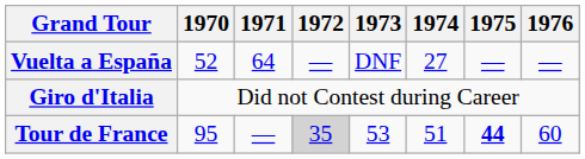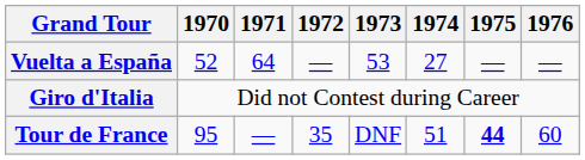Vuelta a España | 1973: DNF -> 53
Tour de France | 1972: lightgrey background -> no background
Tour de France | 1973: 53 -> DNF
